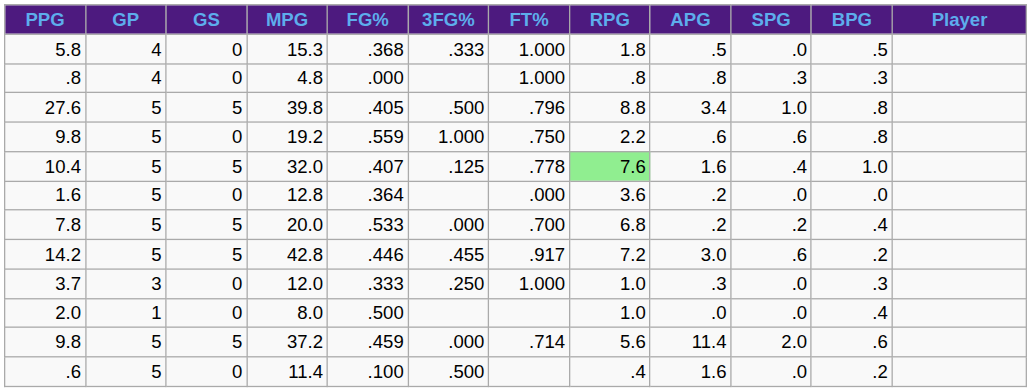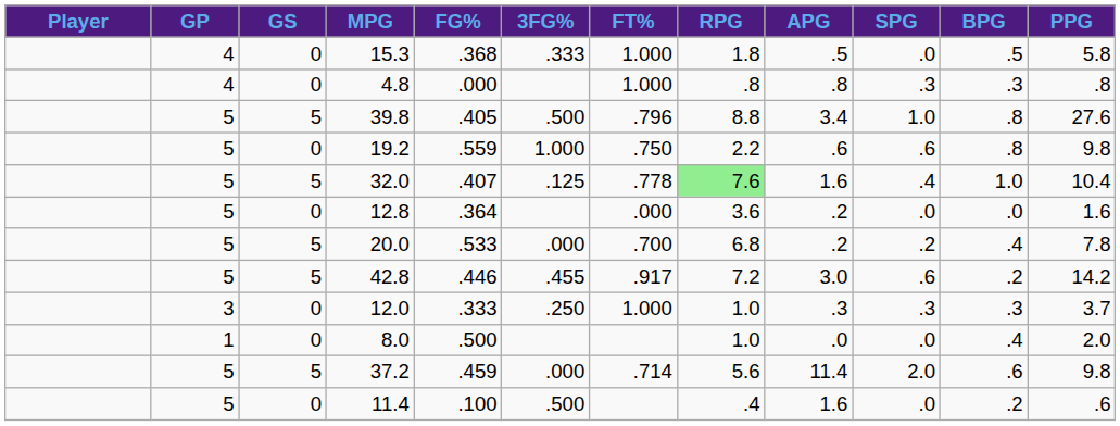columns swapped: Player <-> PPG
12.0 | SPG: .0 -> .3
